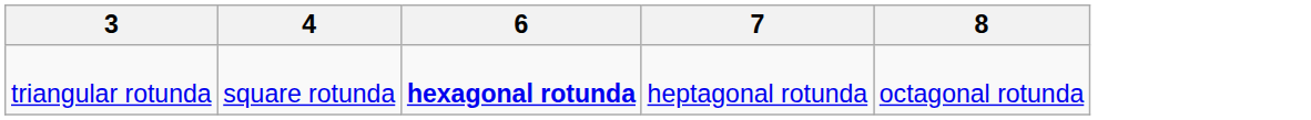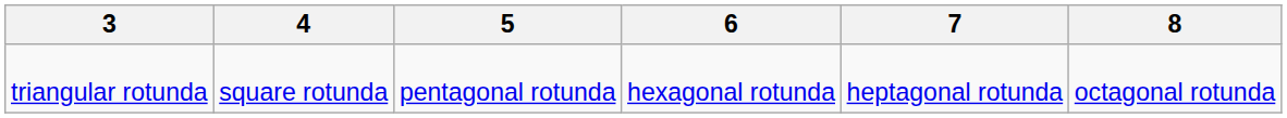+ column: 5 | pentagonal rotunda
triangular rotunda | 6: bold -> normal
